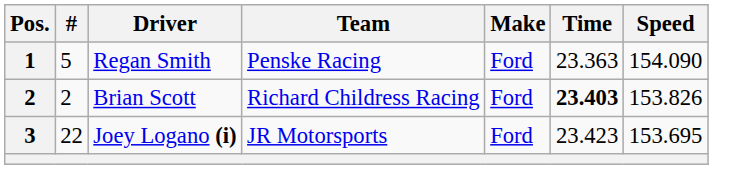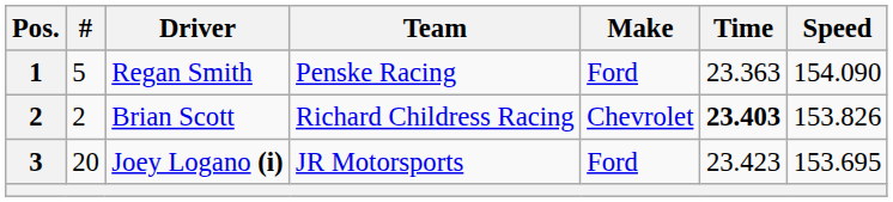Brian Scott | Make: Ford -> Chevrolet
Joey Logano (i) | #: 22 -> 20
